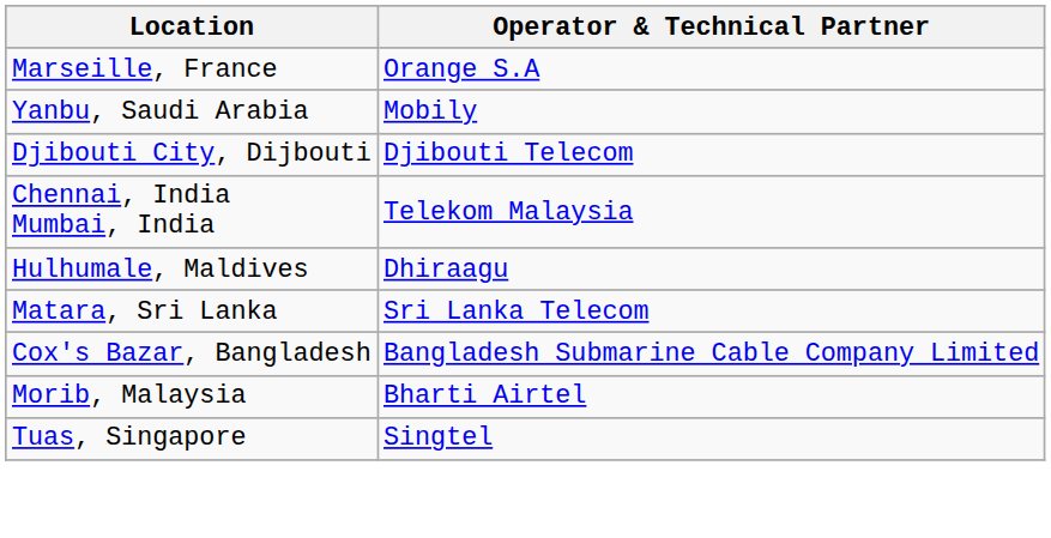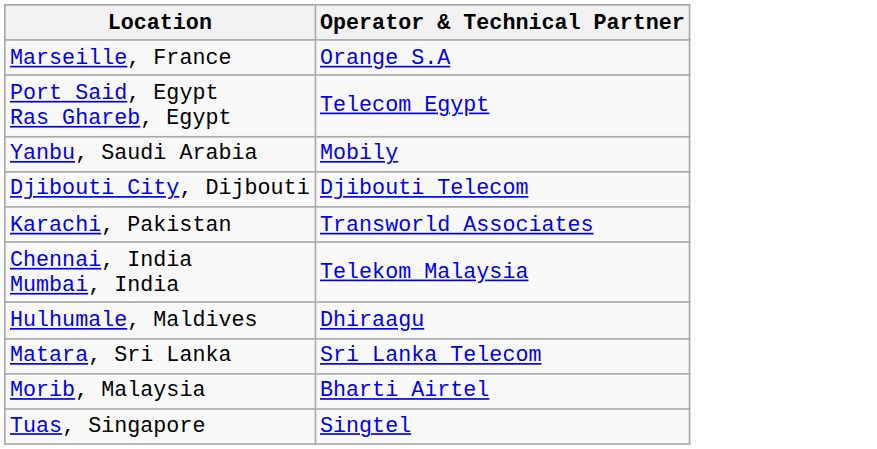+ row: Port Said, Egypt Ras Ghareb, Egypt | Telecom Egypt
+ row: Karachi, Pakistan | Transworld Associates
- row: Cox's Bazar, Bangladesh | Bangladesh Submarine Cable Company Limited
